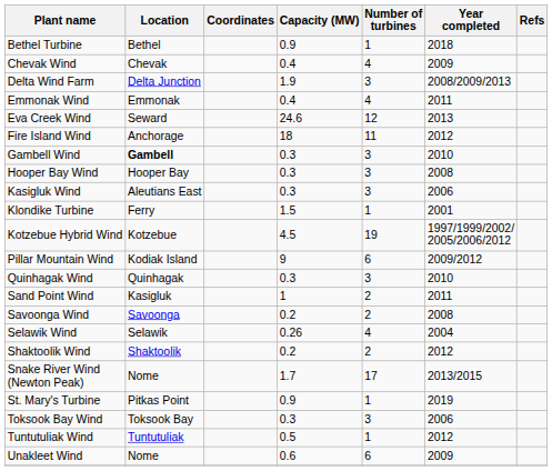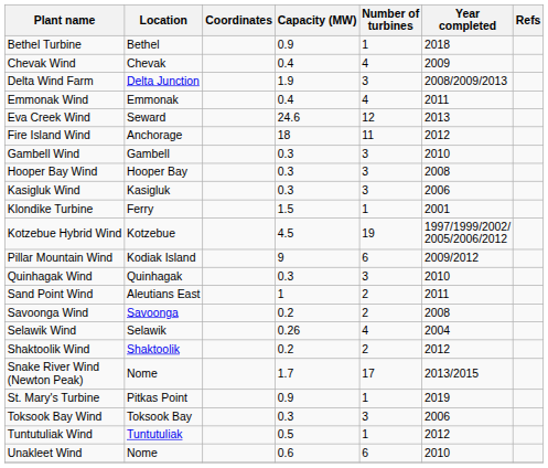Gambell Wind | Location: bold -> normal
Kasigluk Wind | Location: Aleutians East -> Kasigluk
Sand Point Wind | Location: Kasigluk -> Aleutians East
Unakleet Wind | Year completed: 2009 -> 2010
